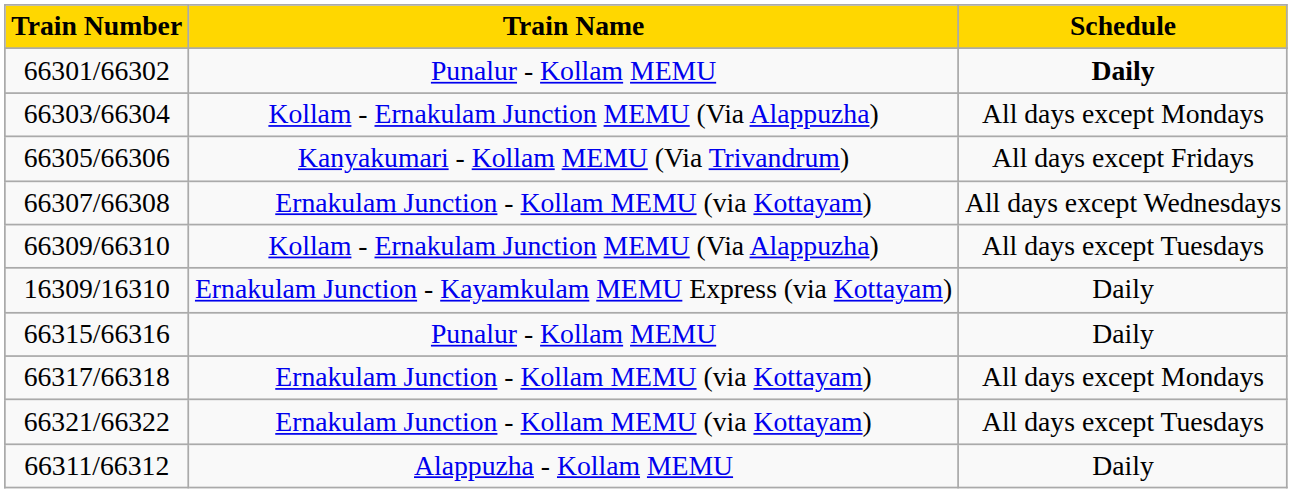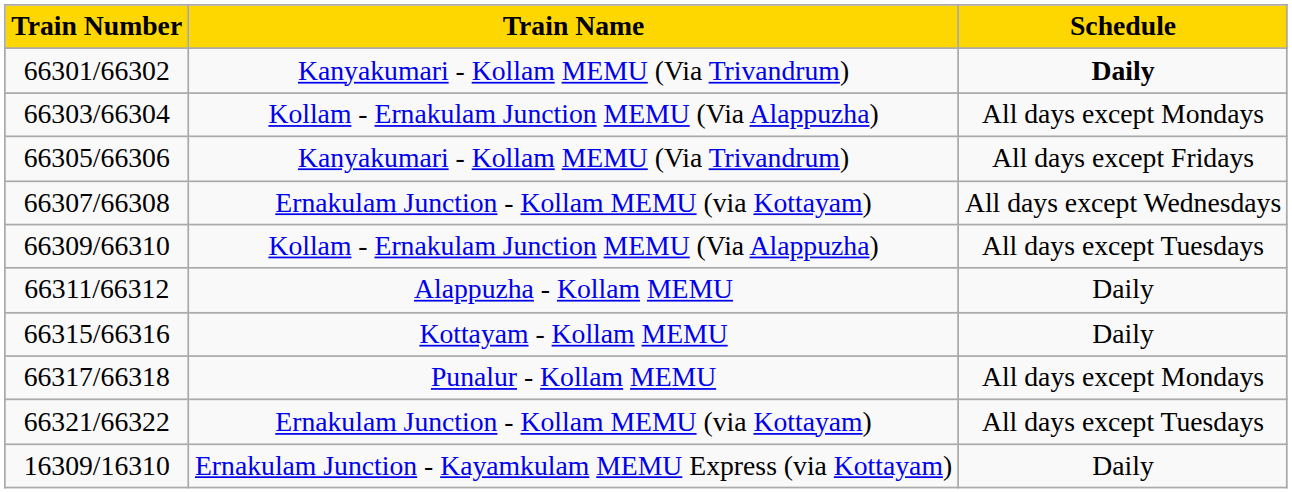66301/66302 | Train Name: Punalur - Kollam MEMU -> Kanyakumari - Kollam MEMU (Via Trivandrum)
rows swapped: 66311/66312 <-> 16309/16310
66315/66316 | Train Name: Punalur - Kollam MEMU -> Kottayam - Kollam MEMU
66317/66318 | Train Name: Ernakulam Junction - Kollam MEMU (via Kottayam) -> Punalur - Kollam MEMU
